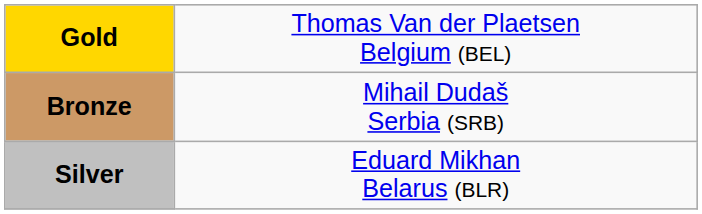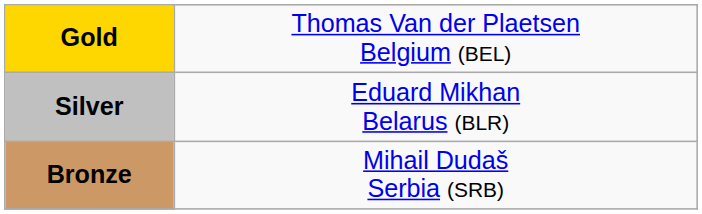rows swapped: Silver <-> Bronze
